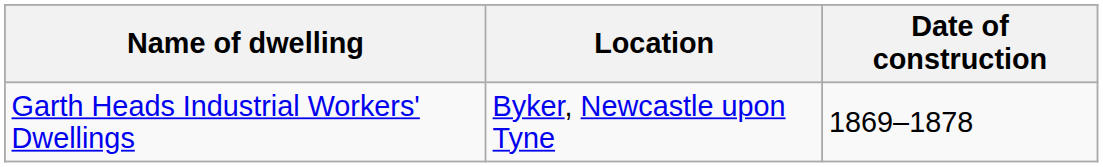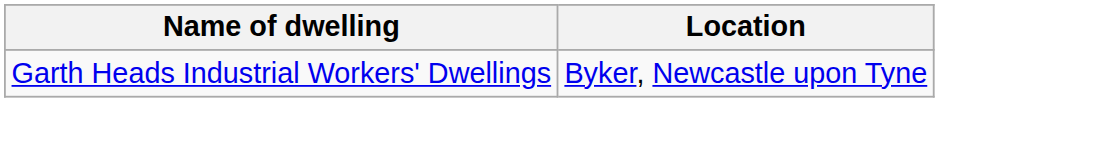- column: Date of construction | 1869–1878
